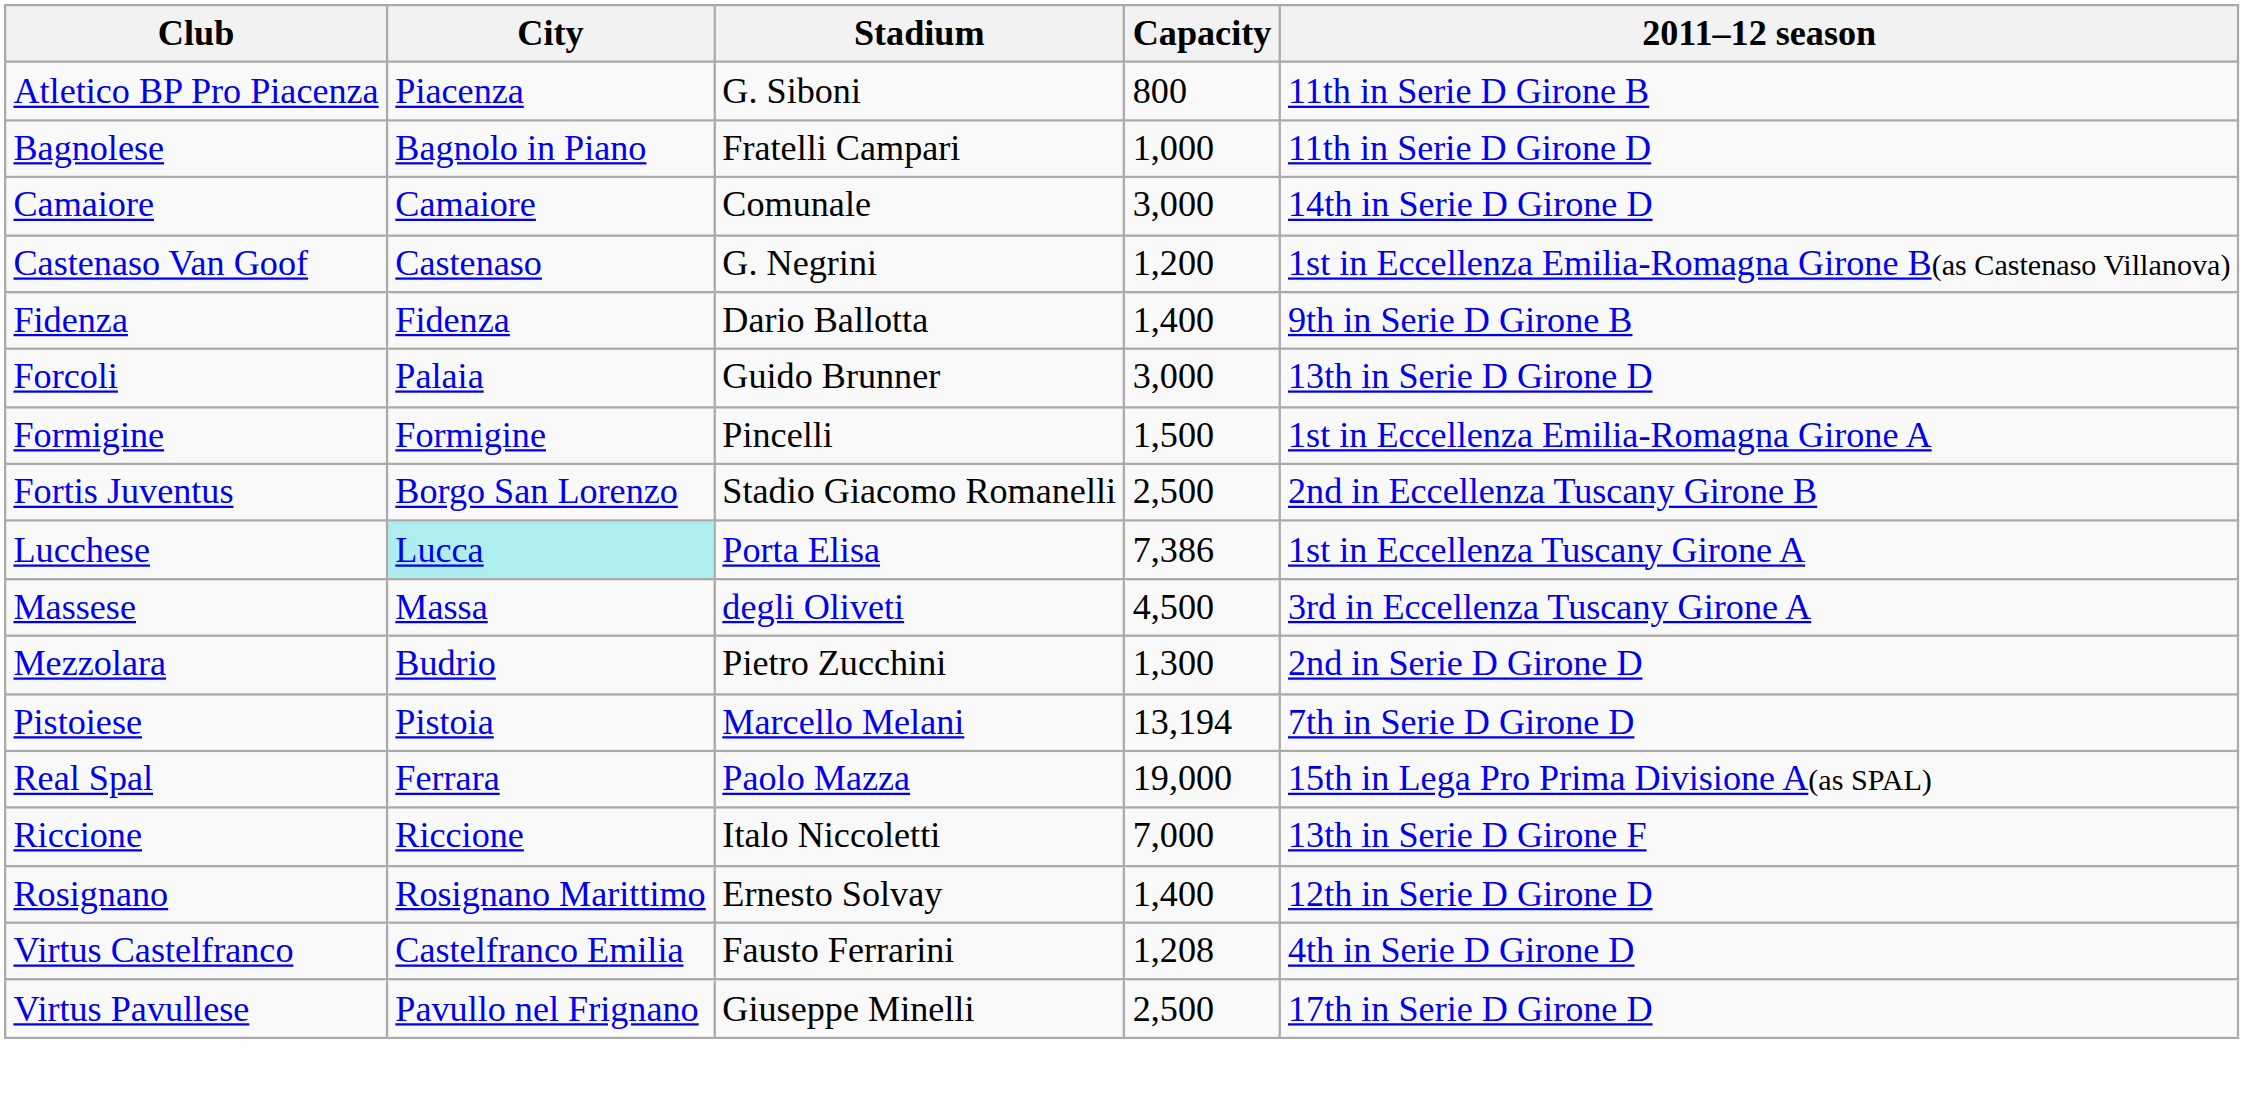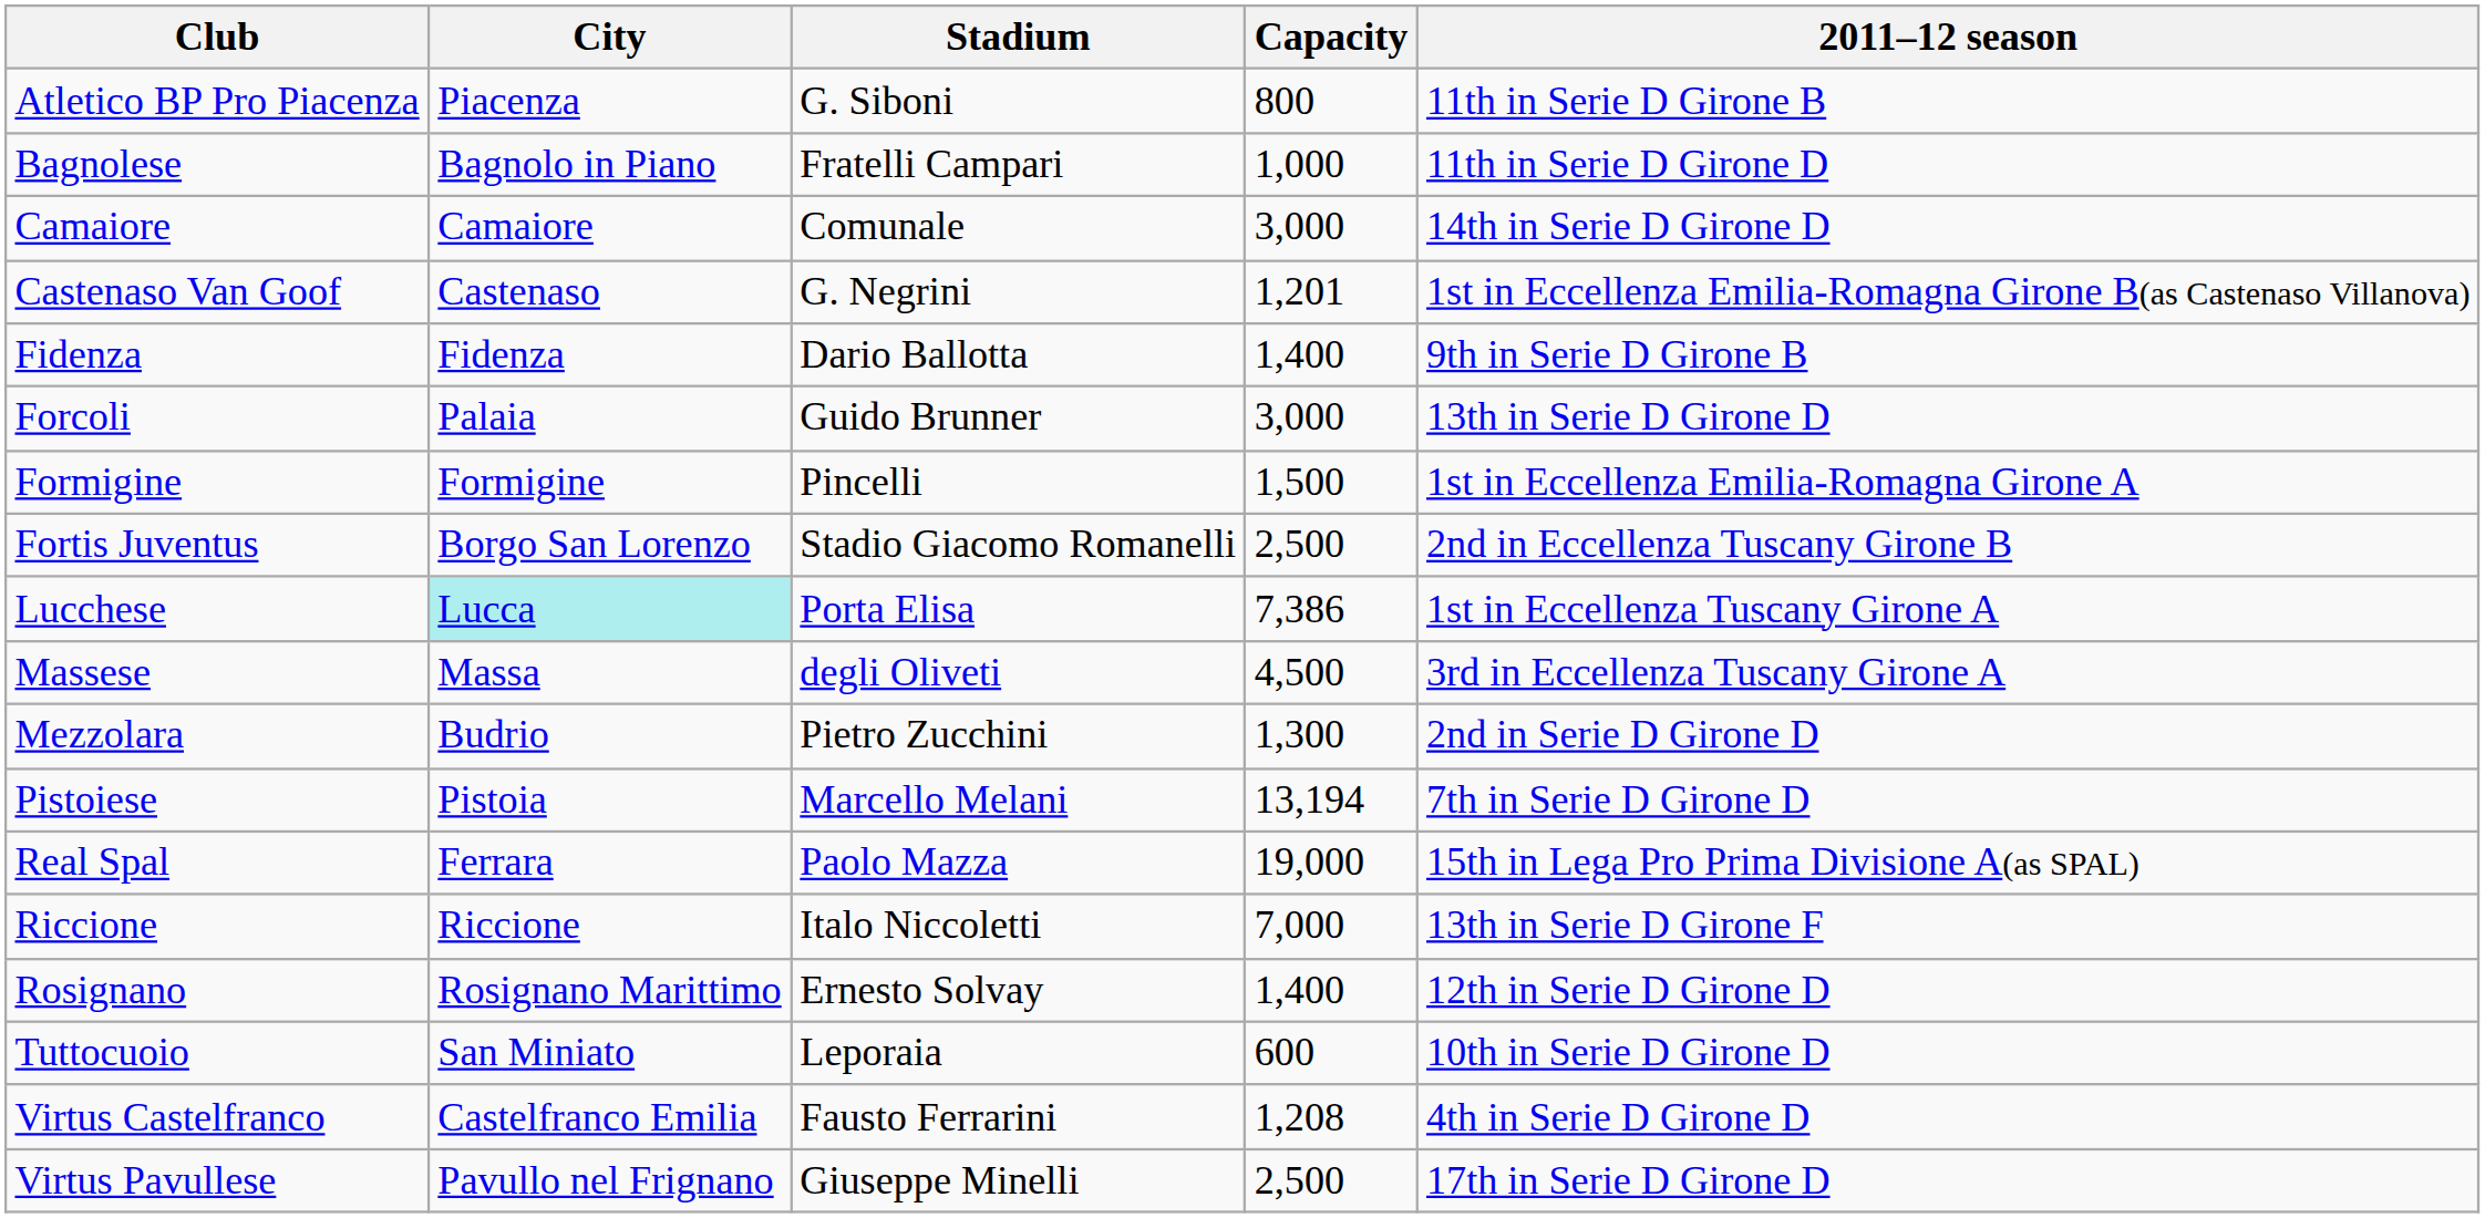Castenaso Van Goof | Capacity: 1,200 -> 1,201
+ row: Tuttocuoio | San Miniato | Leporaia | 600 | 10th in Serie D Girone D
